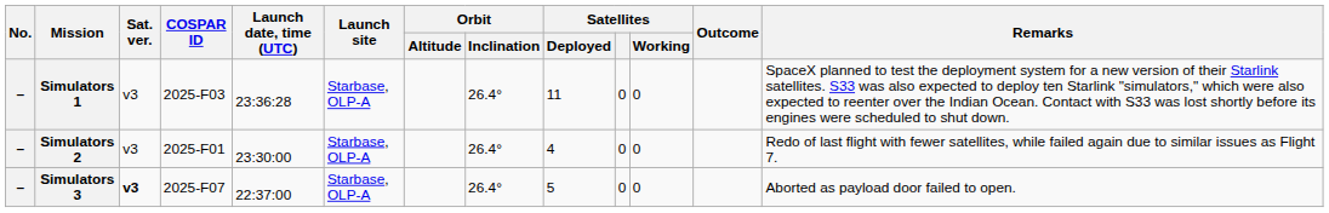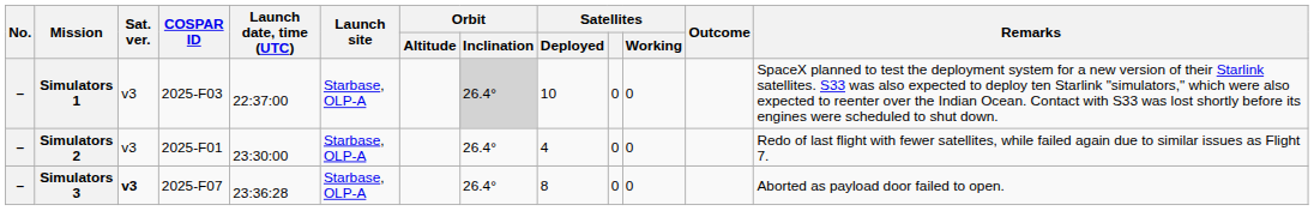Simulators 1 | Launch date, time (UTC): 23:36:28 -> 22:37:00
Simulators 1 | Orbit / Inclination: no background -> lightgrey background
Simulators 1 | Satellites / Deployed: 11 -> 10
Simulators 3 | Launch date, time (UTC): 22:37:00 -> 23:36:28
Simulators 3 | Satellites / Deployed: 5 -> 8
